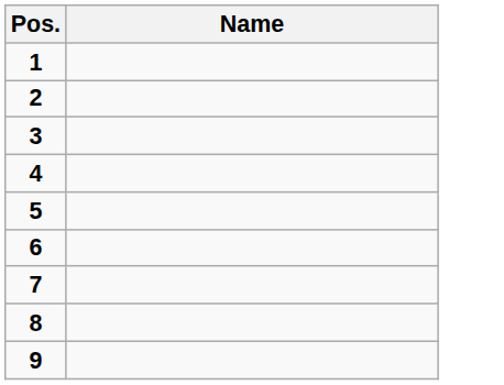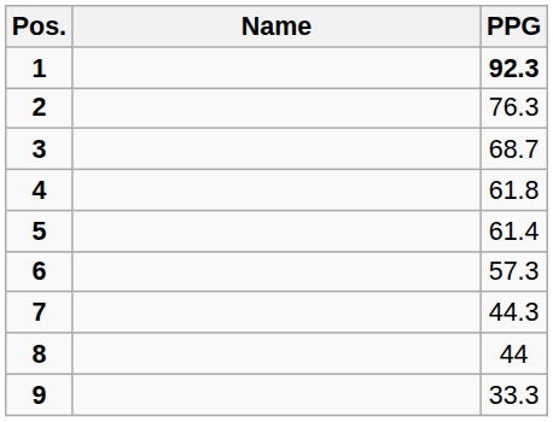+ column: PPG | 92.3 | 76.3 | 68.7 | 61.8 | 61.4 | 57.3 | 44.3 | 44 | 33.3
